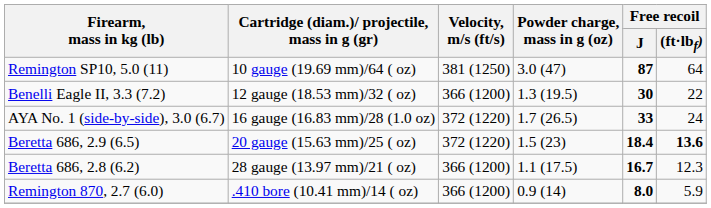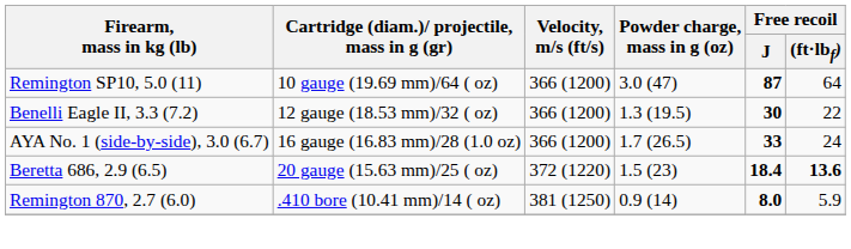Remington SP10, 5.0 (11) | Velocity, m/s (ft/s): 381 (1250) -> 366 (1200)
AYA No. 1 (side-by-side), 3.0 (6.7) | Velocity, m/s (ft/s): 372 (1220) -> 366 (1200)
- row: Beretta 686, 2.8 (6.2) | 28 gauge (13.97 mm)/21 ( oz) | 366 (1200) | 1.1 (17.5) | 16.7 | 12.3
Remington 870, 2.7 (6.0) | Velocity, m/s (ft/s): 366 (1200) -> 381 (1250)
